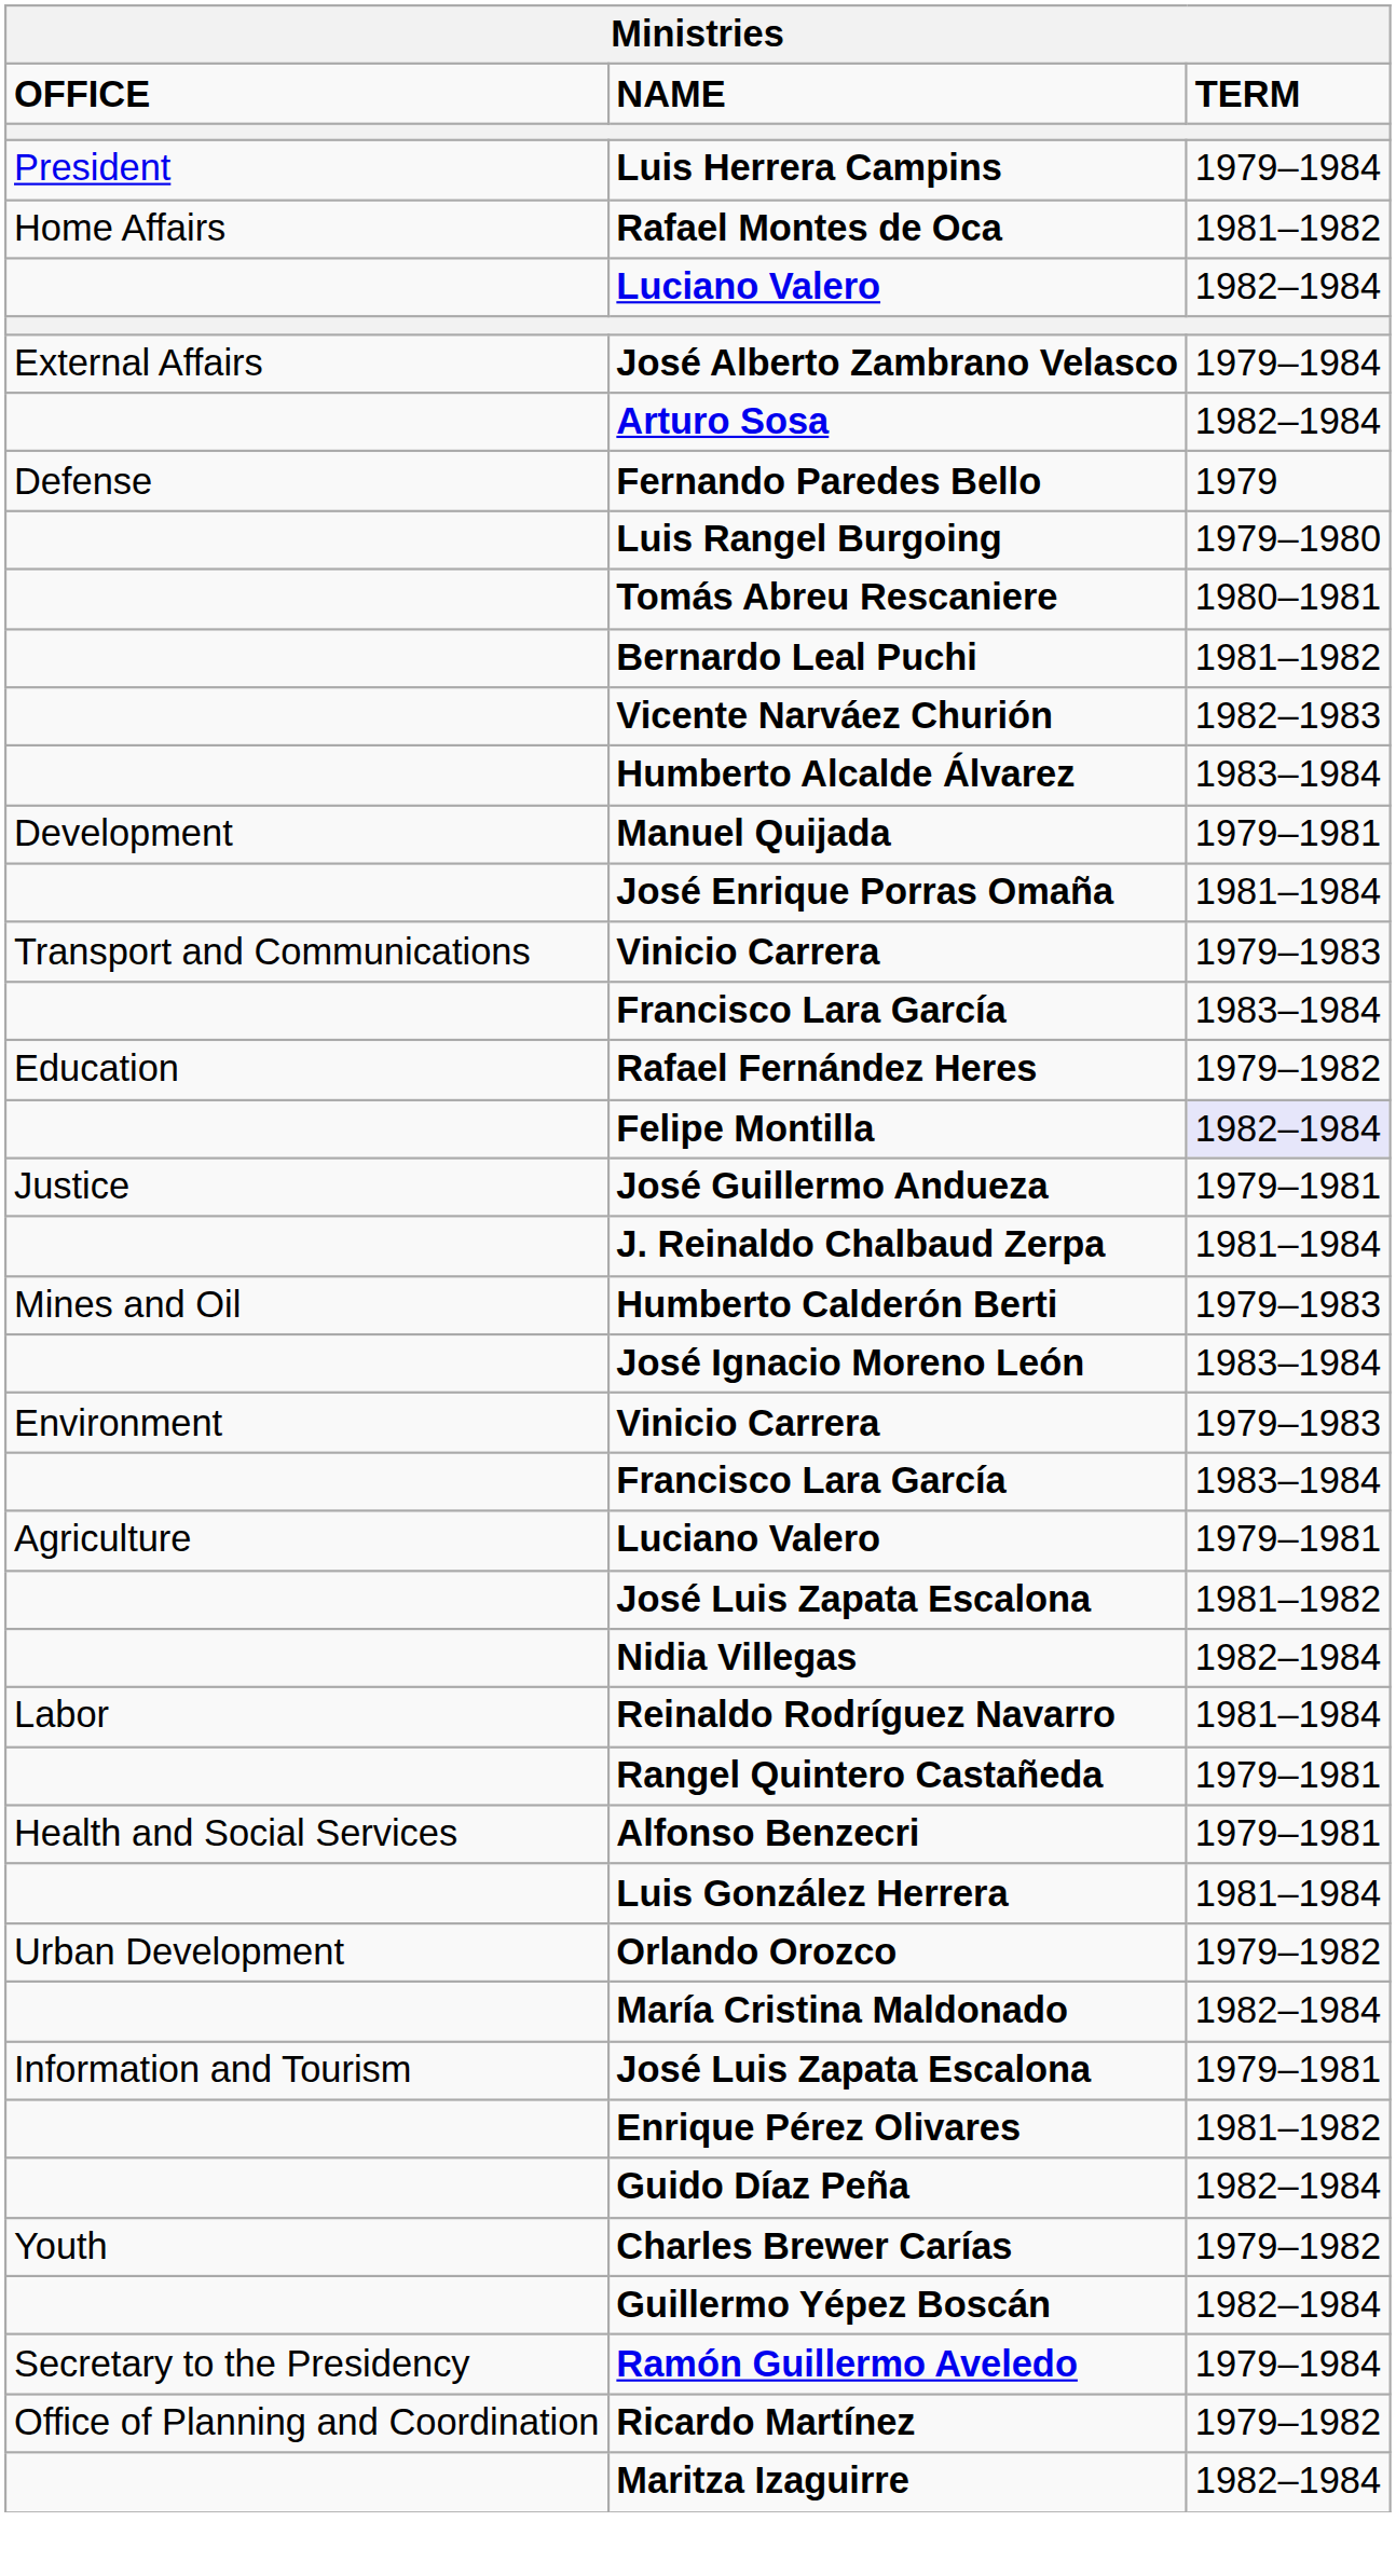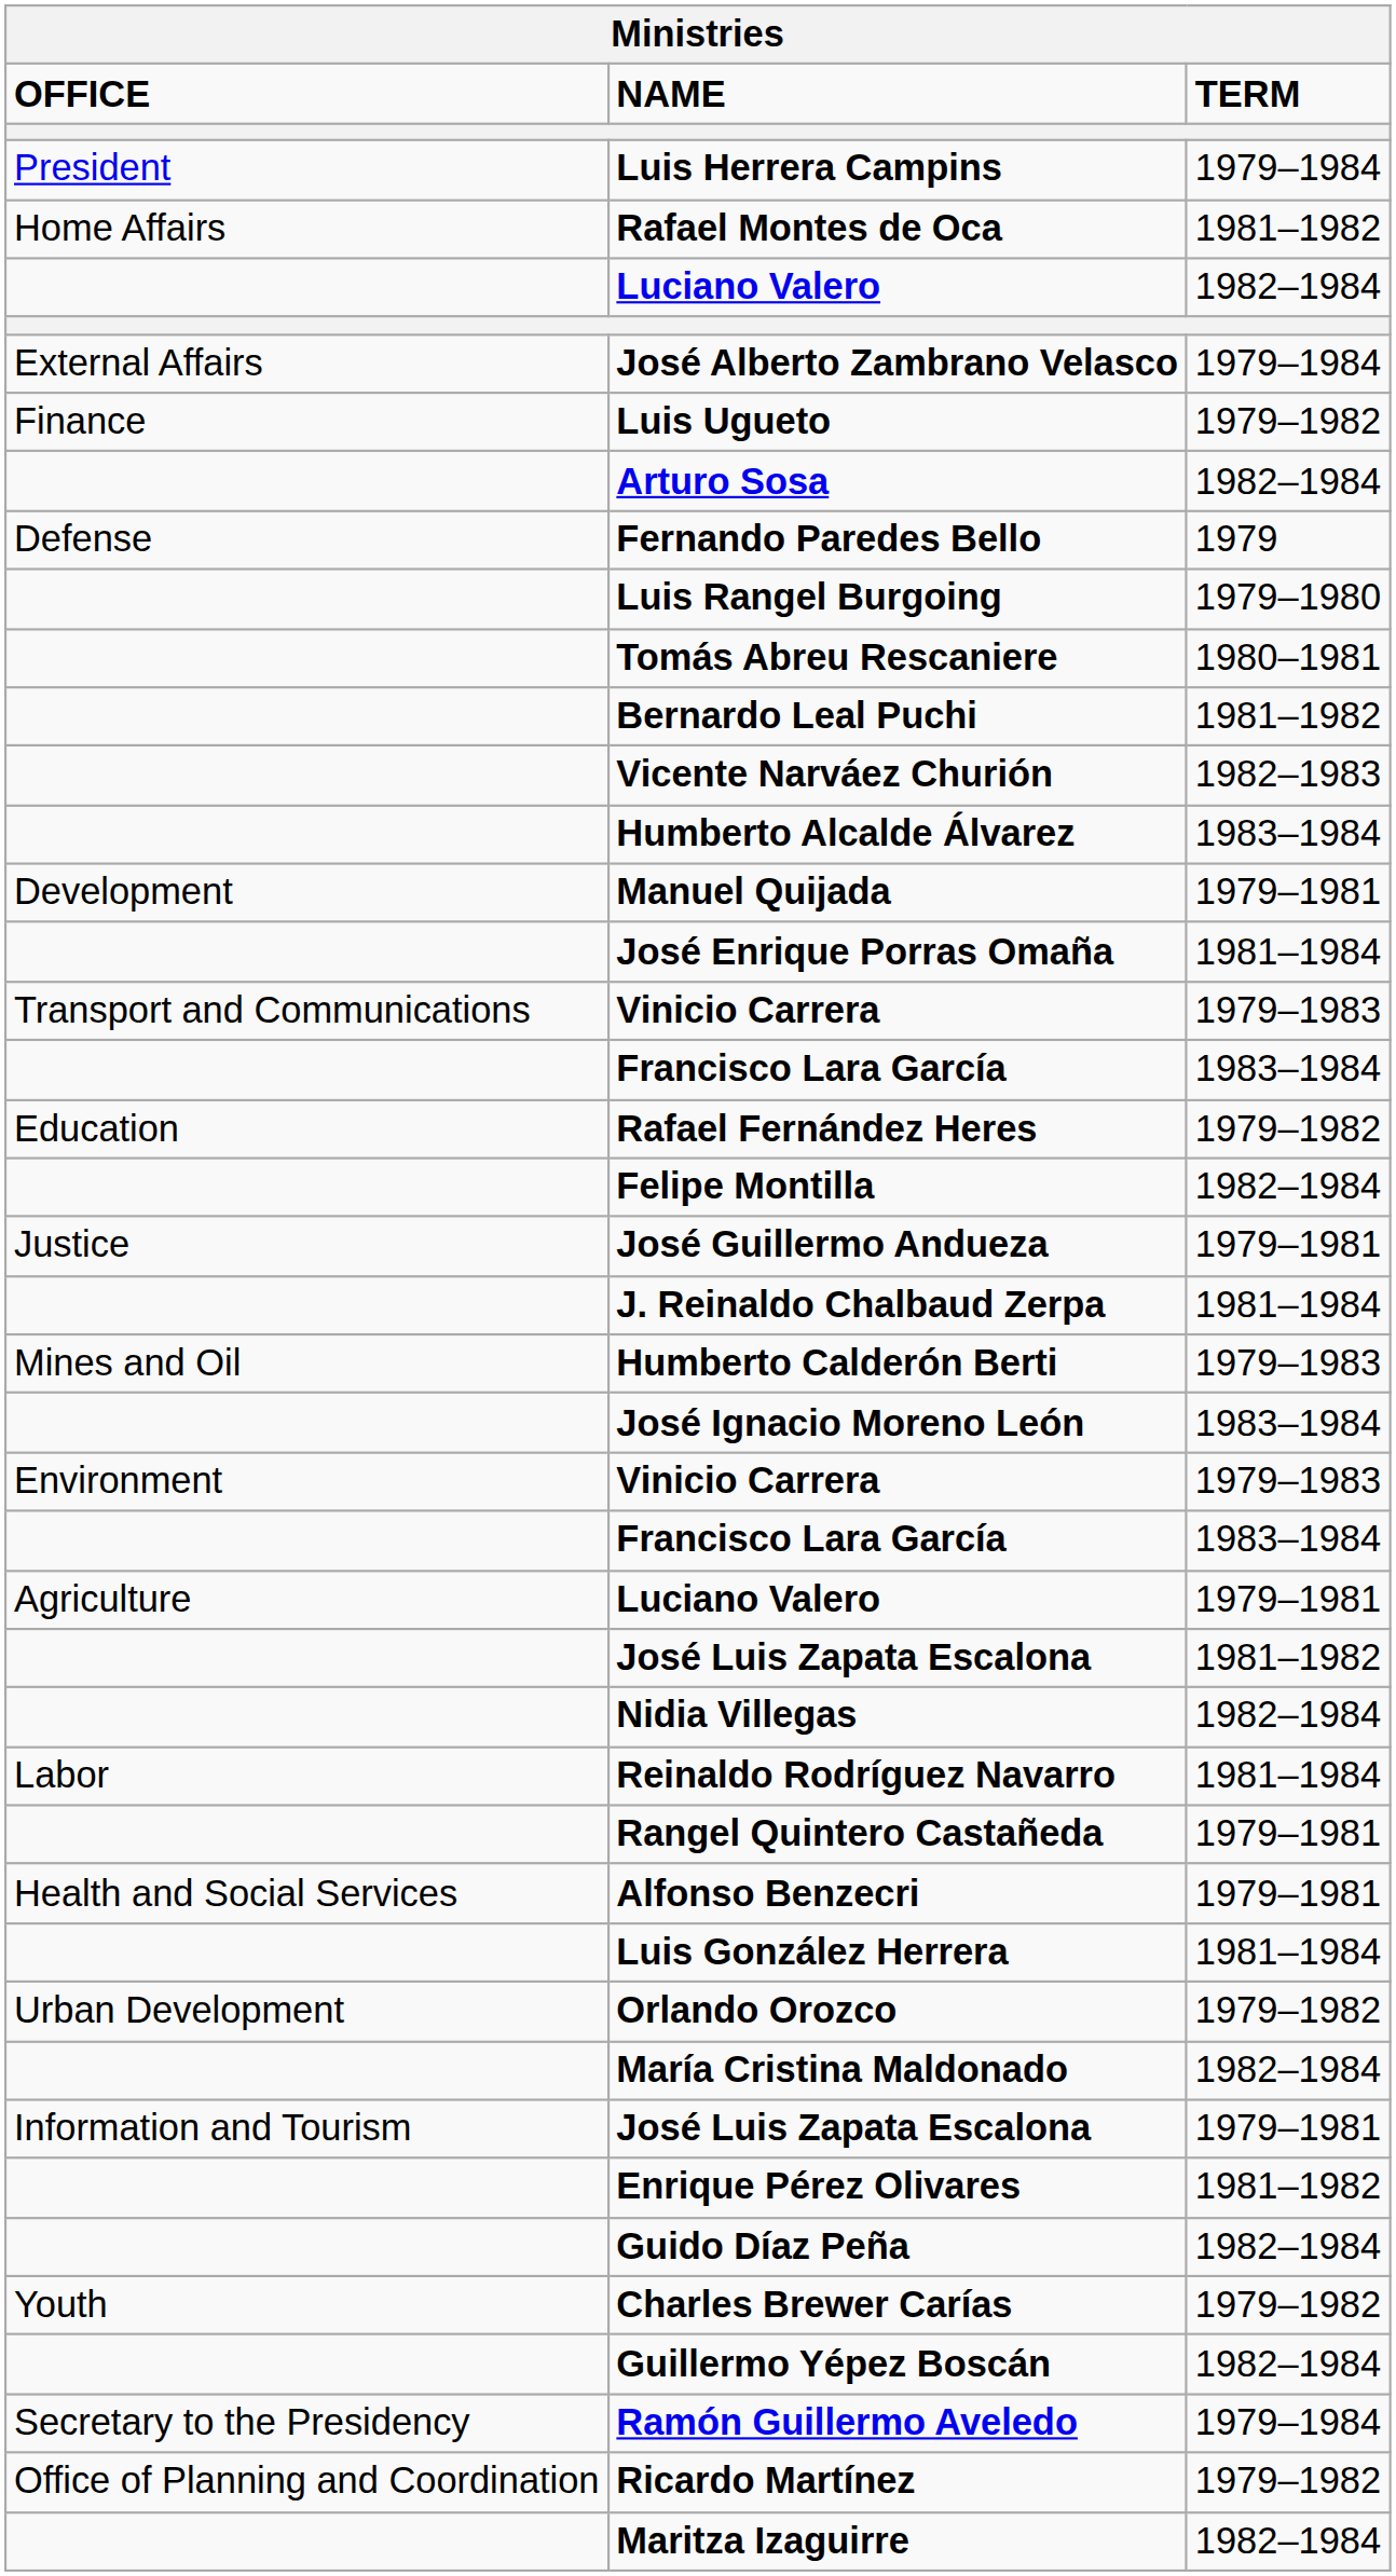+ row: Finance | Luis Ugueto | 1979–1982
Felipe Montilla | TERM: lavender background -> no background
